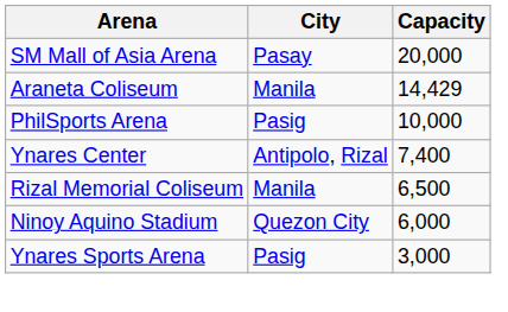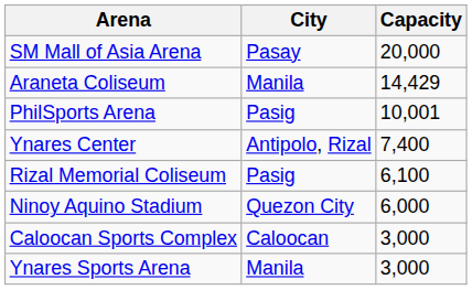PhilSports Arena | Capacity: 10,000 -> 10,001
Rizal Memorial Coliseum | City: Manila -> Pasig
Rizal Memorial Coliseum | Capacity: 6,500 -> 6,100
+ row: Caloocan Sports Complex | Caloocan | 3,000
Ynares Sports Arena | City: Pasig -> Manila
